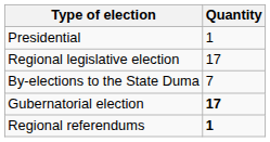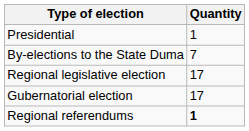rows swapped: By-elections to the State Duma <-> Regional legislative election
Gubernatorial election | Quantity: bold -> normal
